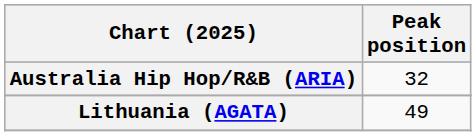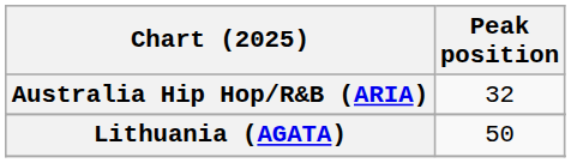Lithuania (AGATA) | Peak position: 49 -> 50
